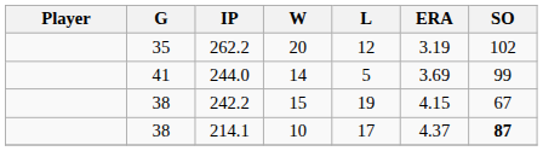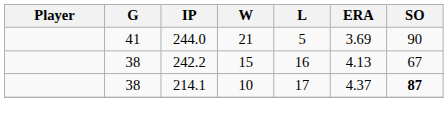- row: 35 | 262.2 | 20 | 12 | 3.19 | 102
244.0 | W: 14 -> 21
244.0 | SO: 99 -> 90
242.2 | L: 19 -> 16
242.2 | ERA: 4.15 -> 4.13
